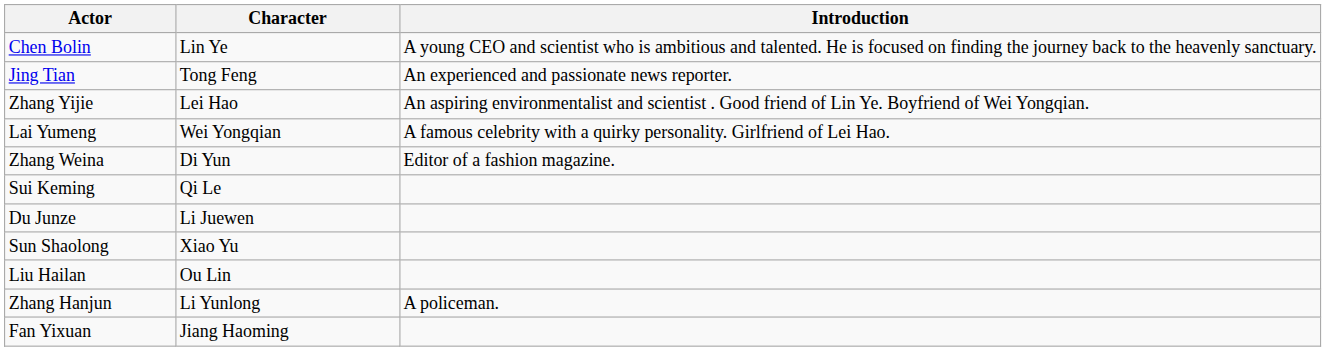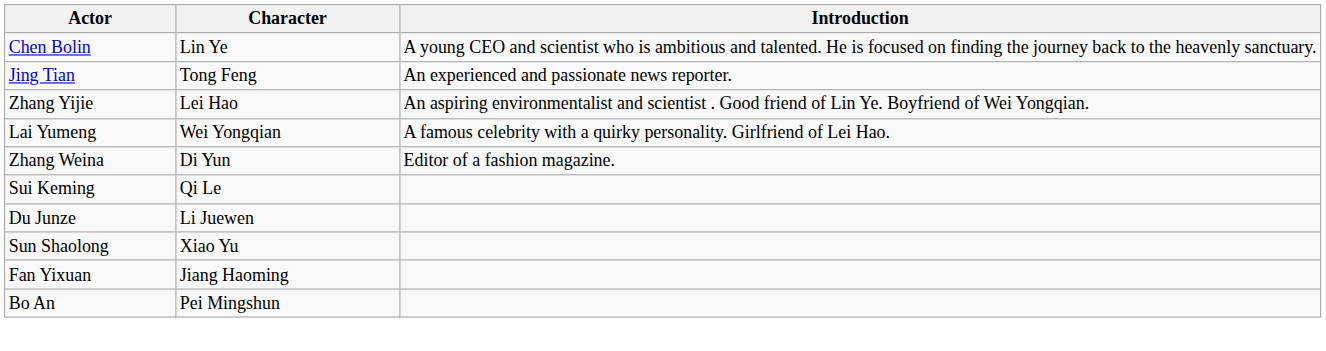- row: Liu Hailan | Ou Lin
- row: Zhang Hanjun | Li Yunlong | A policeman.
+ row: Bo An | Pei Mingshun
